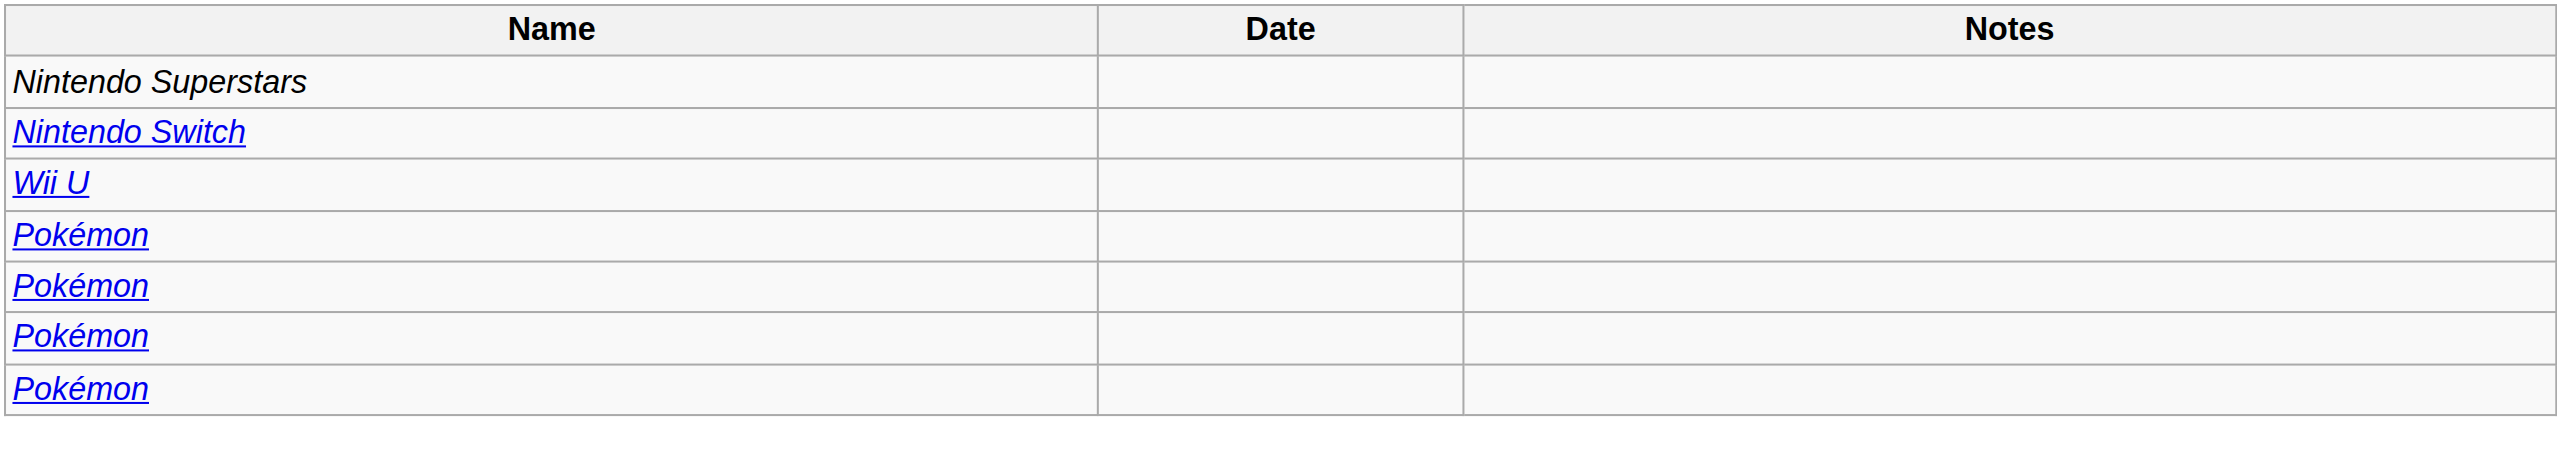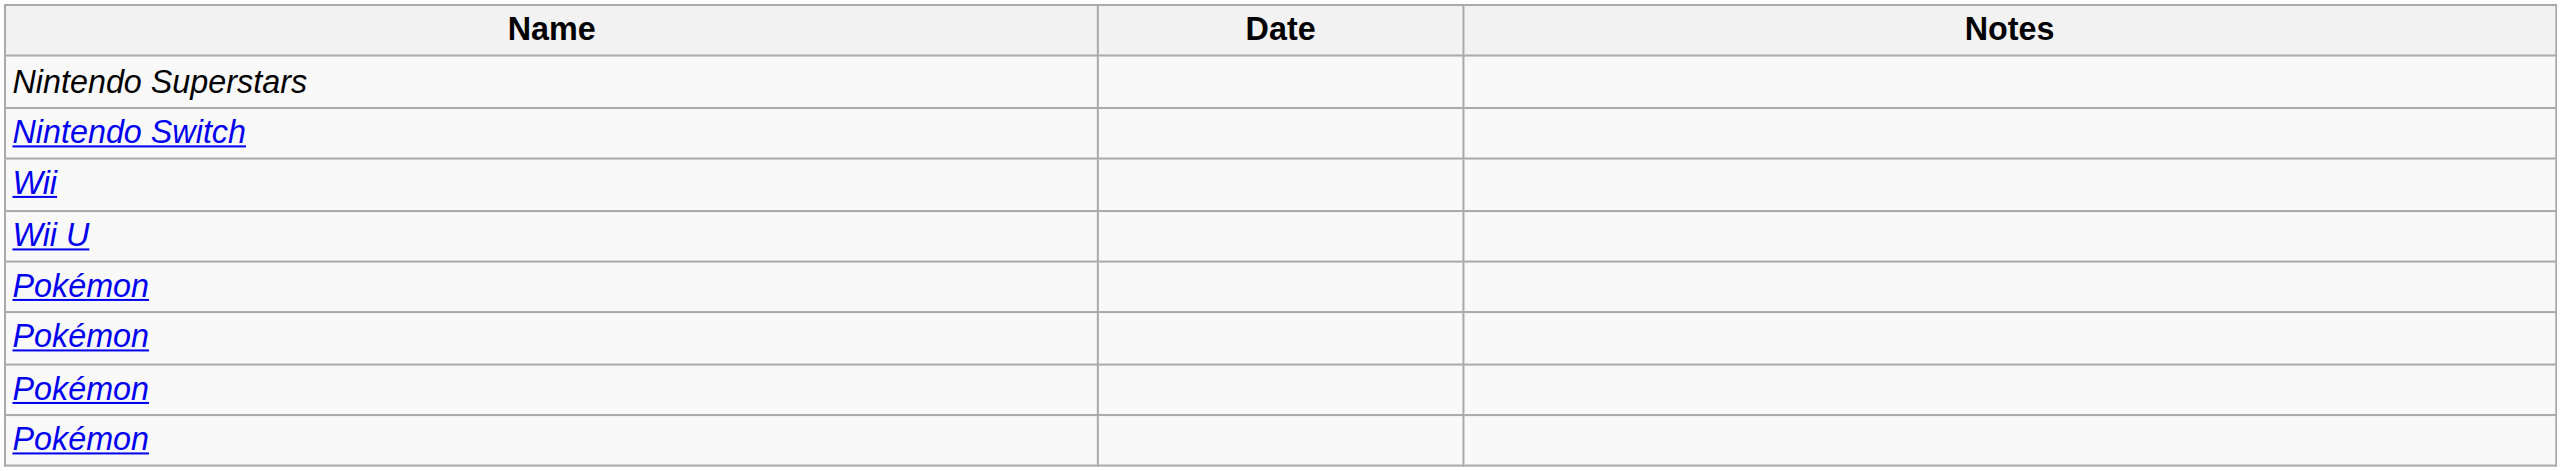+ row: Wii
